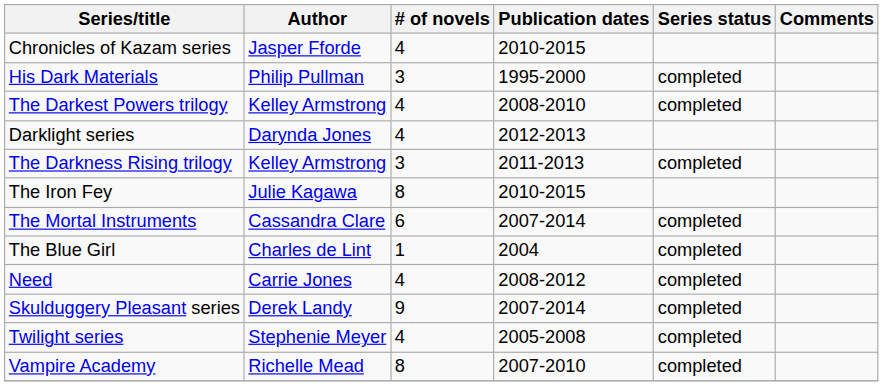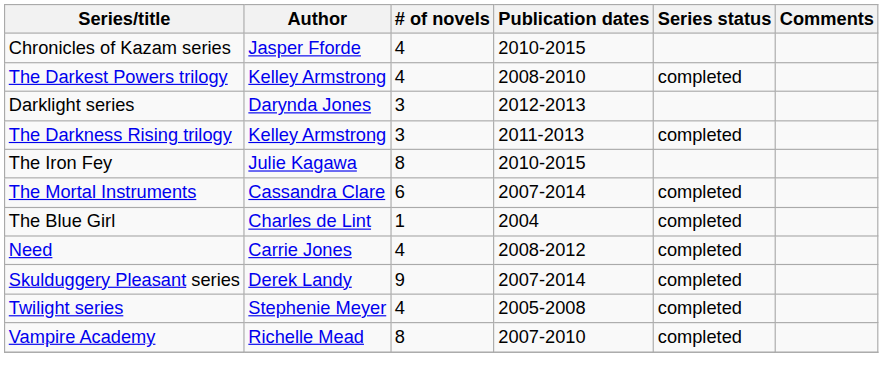- row: His Dark Materials | Philip Pullman | 3 | 1995-2000 | completed
Darklight series | # of novels: 4 -> 3
